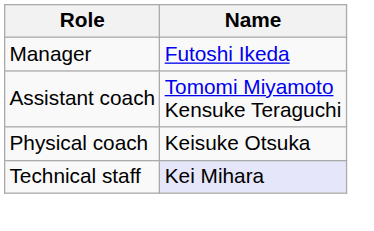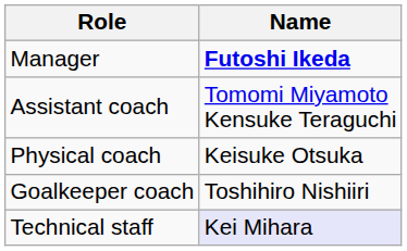Manager | Name: normal -> bold
+ row: Goalkeeper coach | Toshihiro Nishiiri
